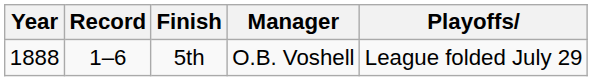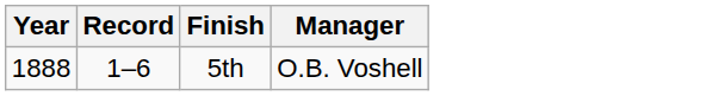- column: Playoffs/ | League folded July 29
